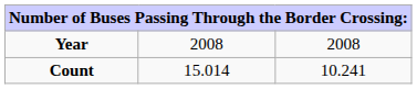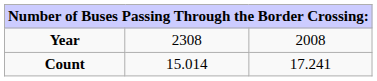Year | column 2: 2008 -> 2308
Count | column 3: 10.241 -> 17.241
